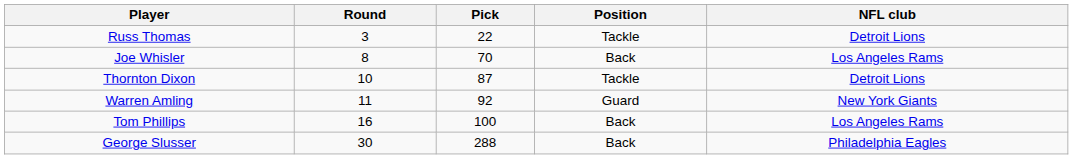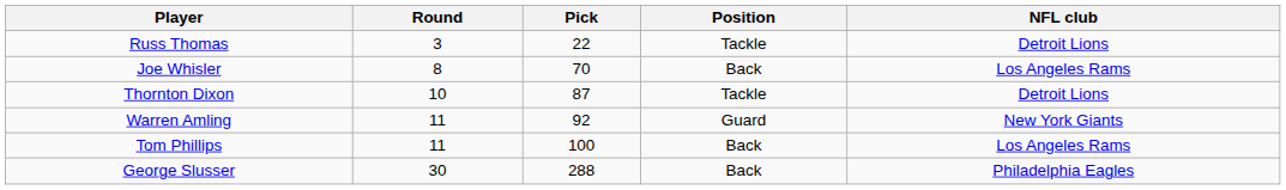Tom Phillips | Round: 16 -> 11
